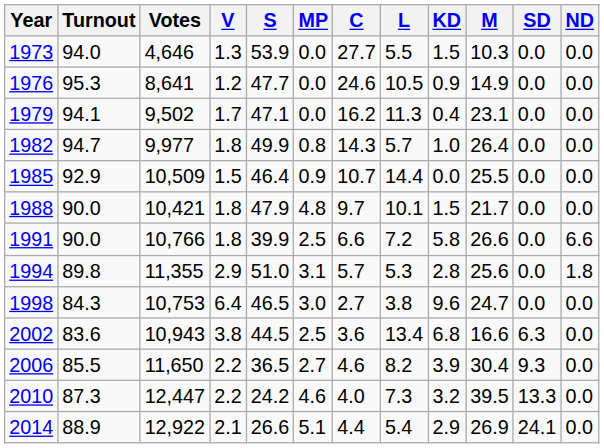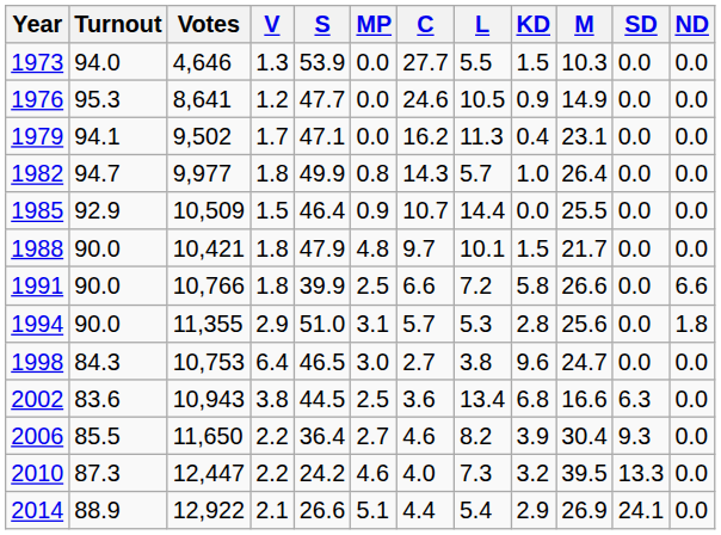1994 | Turnout: 89.8 -> 90.0
2006 | S: 36.5 -> 36.4
